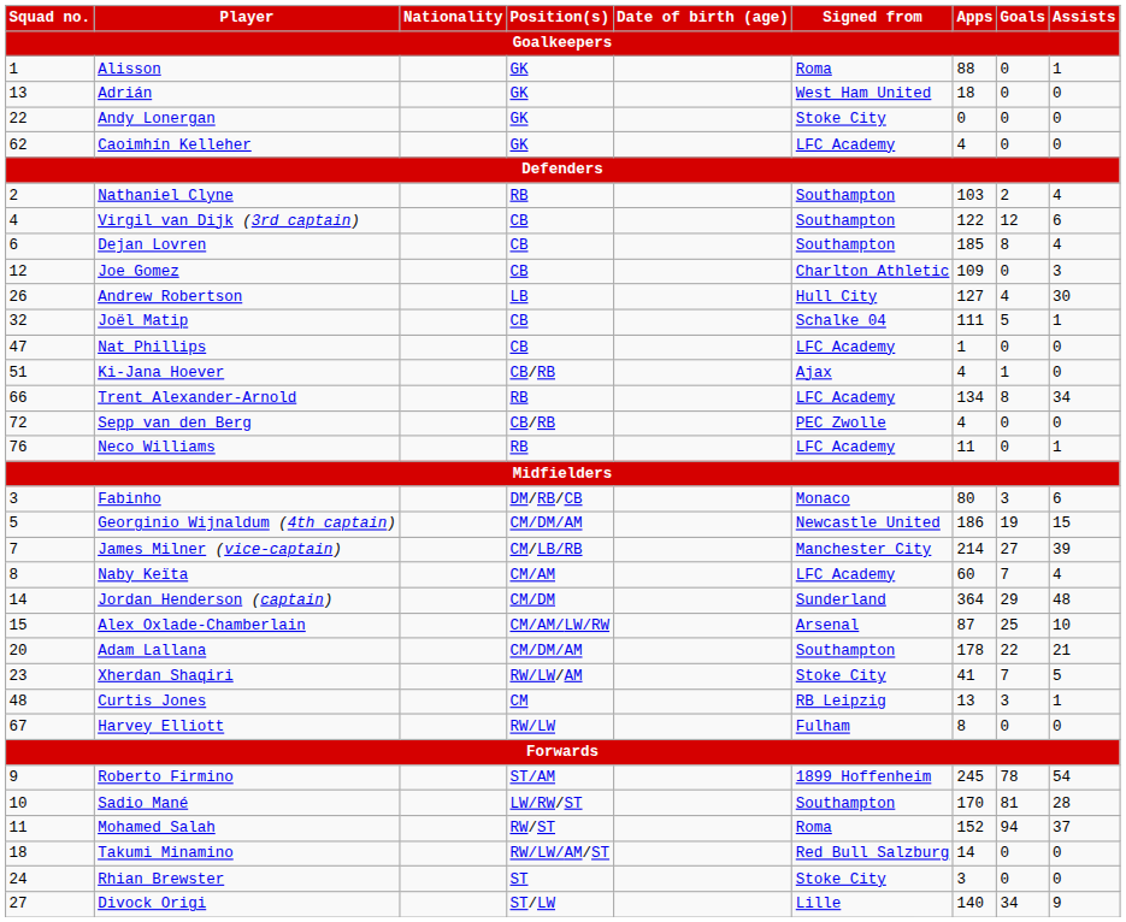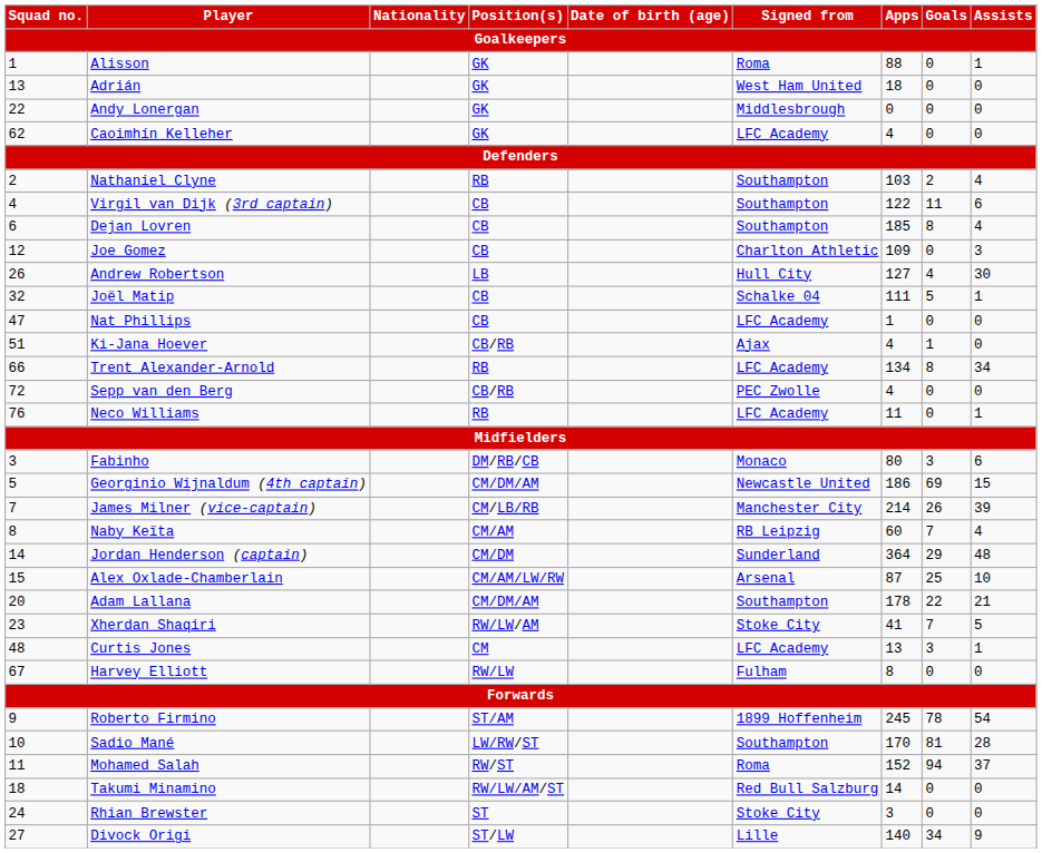Andy Lonergan | Signed from / Goalkeepers: Stoke City -> Middlesbrough
Virgil van Dijk (3rd captain) | Goals / Goalkeepers: 12 -> 11
Georginio Wijnaldum (4th captain) | Goals / Goalkeepers: 19 -> 69
James Milner (vice-captain) | Goals / Goalkeepers: 27 -> 26
Naby Keïta | Signed from / Goalkeepers: LFC Academy -> RB Leipzig
Curtis Jones | Signed from / Goalkeepers: RB Leipzig -> LFC Academy
